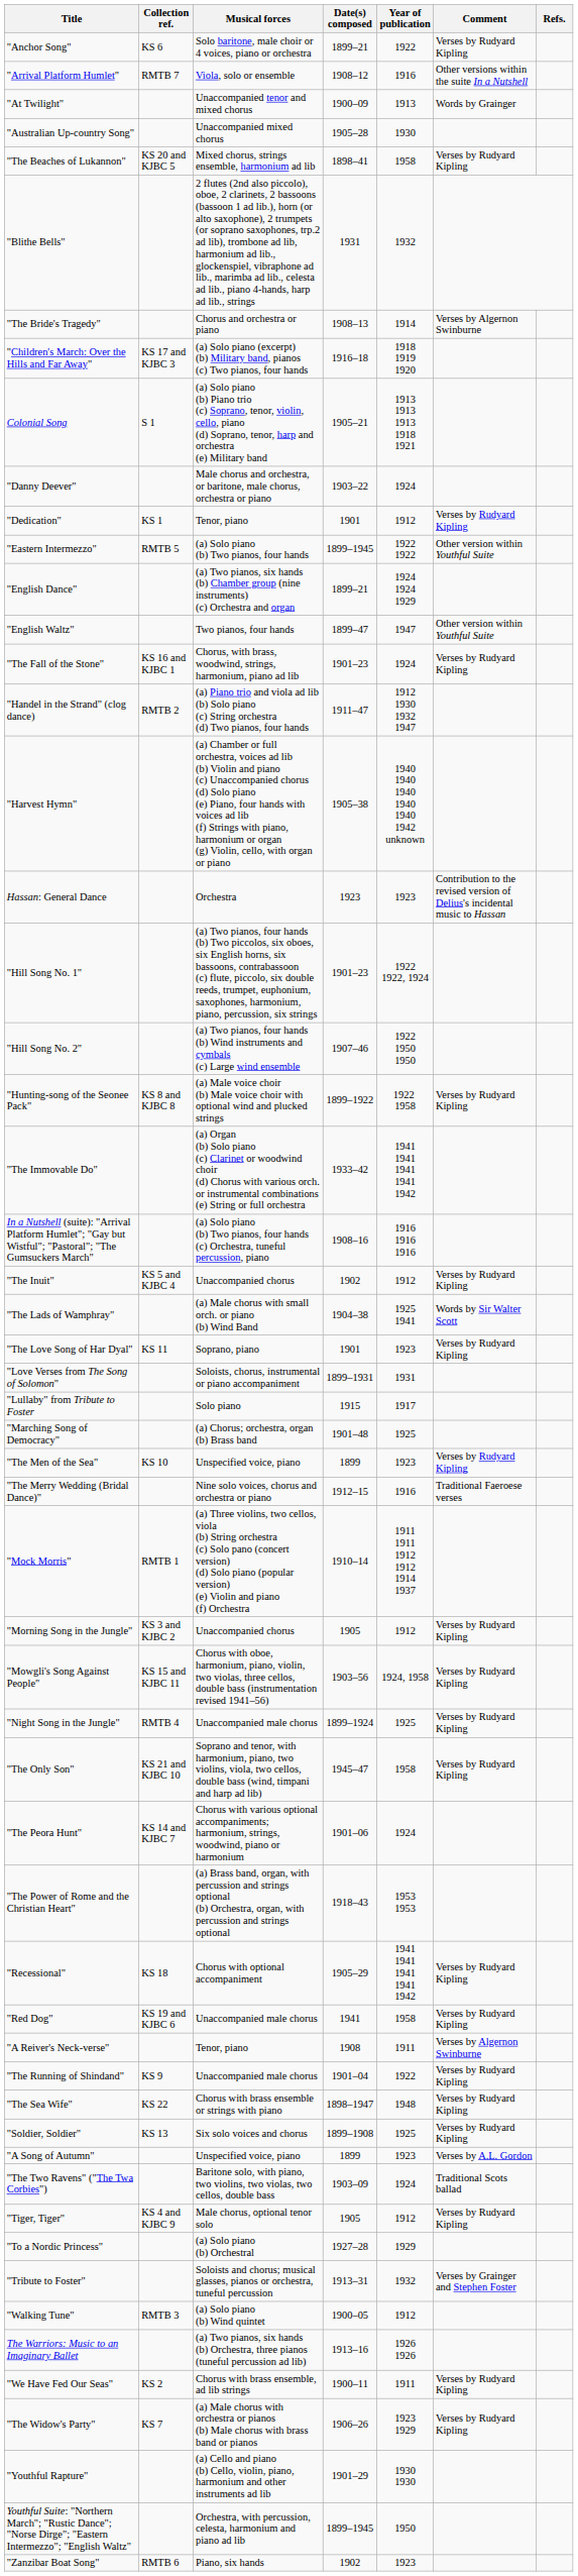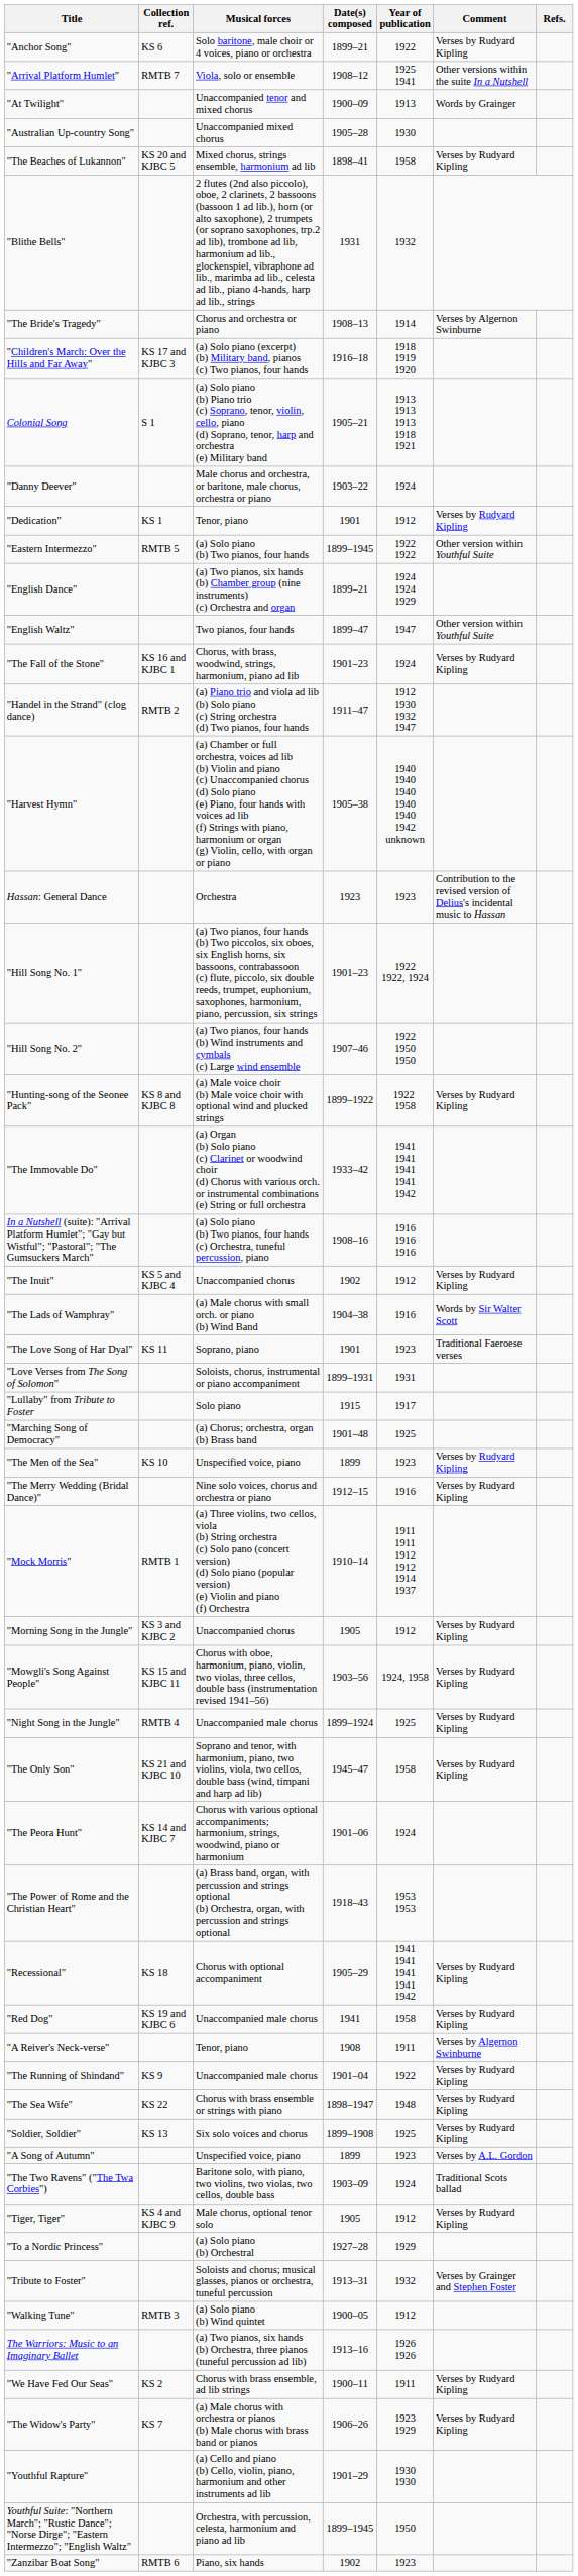"Arrival Platform Humlet" | Year of publication: 1916 -> 1925 1941
"The Lads of Wamphray" | Year of publication: 1925 1941 -> 1916
"The Love Song of Har Dyal" | Comment: Verses by Rudyard Kipling -> Traditional Faeroese verses
"The Merry Wedding (Bridal Dance)" | Comment: Traditional Faeroese verses -> Verses by Rudyard Kipling
